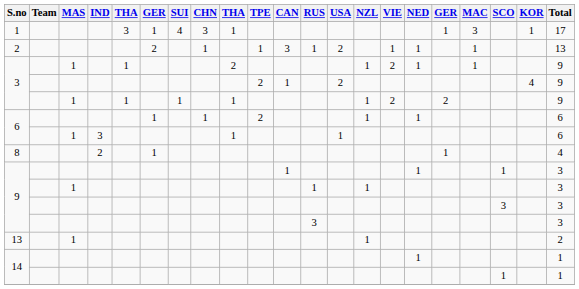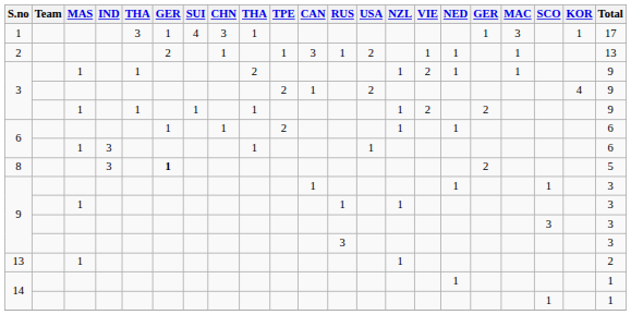8 | IND: 2 -> 3
8 | column 6: normal -> bold
8 | column 17: 1 -> 2
8 | Total: 4 -> 5
